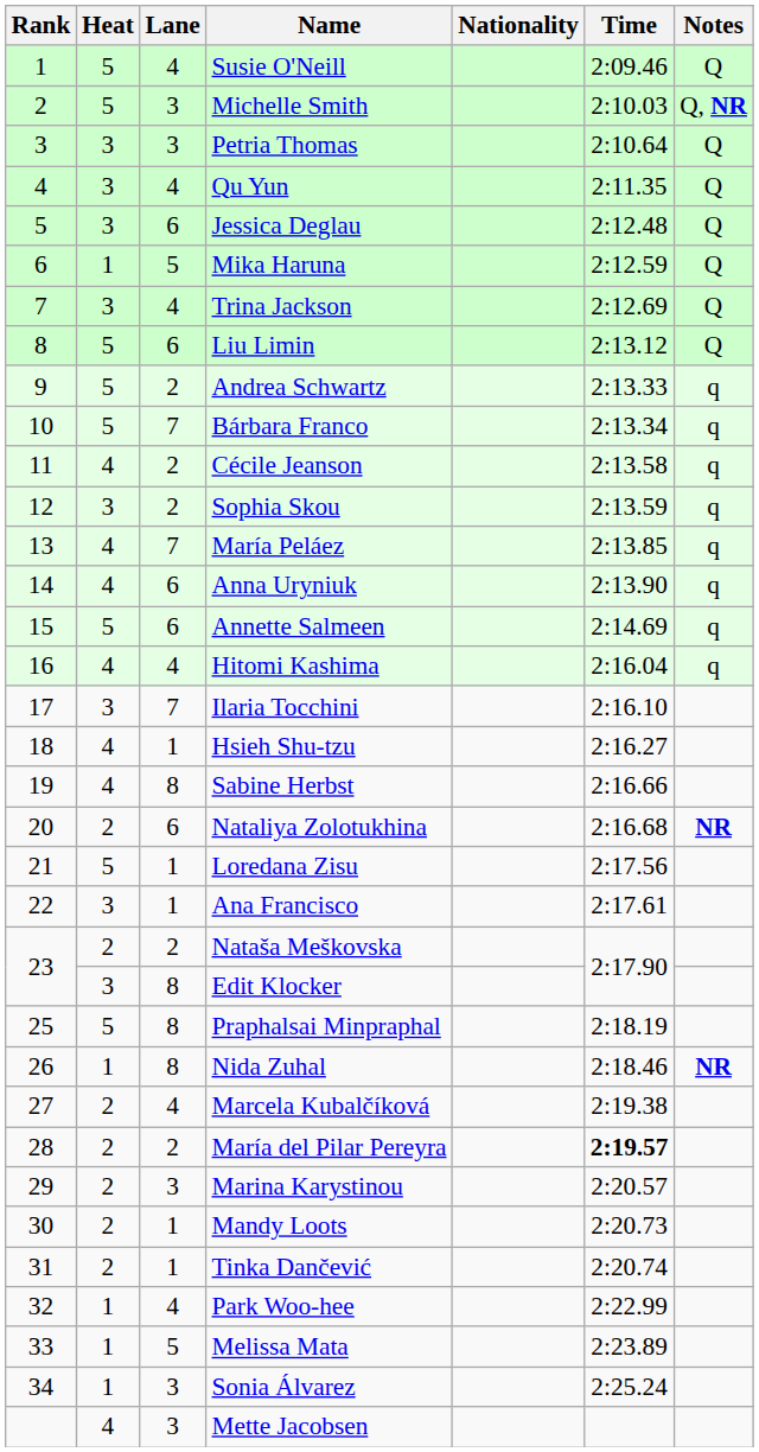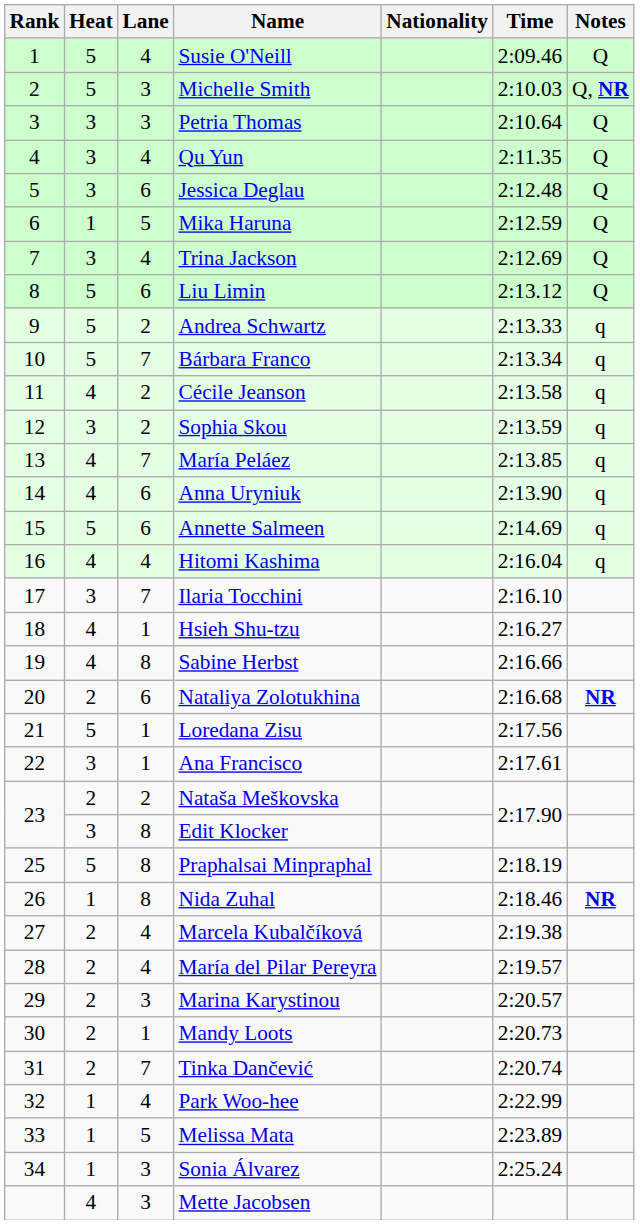María del Pilar Pereyra | Lane: 2 -> 4
María del Pilar Pereyra | Time: bold -> normal
Tinka Dančević | Lane: 1 -> 7
